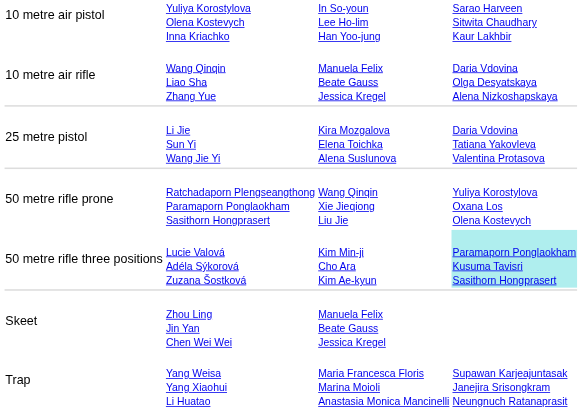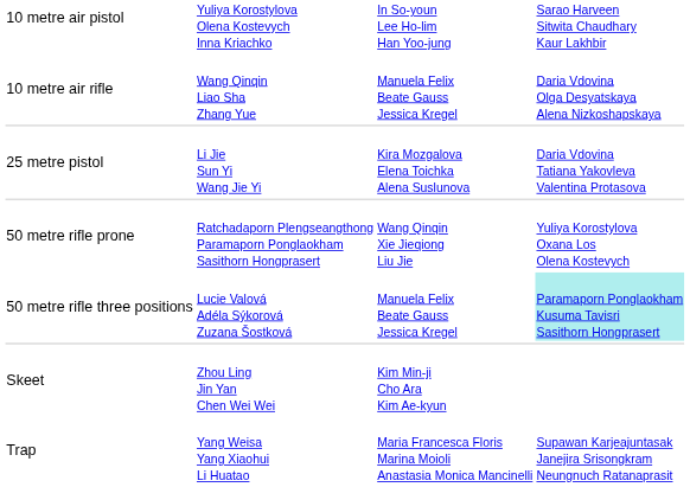50 metre rifle three positions | column 3: Kim Min-ji Cho Ara Kim Ae-kyun -> Manuela Felix Beate Gauss Jessica Kregel
Skeet | column 3: Manuela Felix Beate Gauss Jessica Kregel -> Kim Min-ji Cho Ara Kim Ae-kyun
